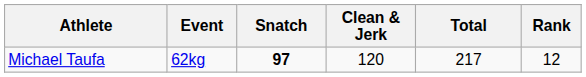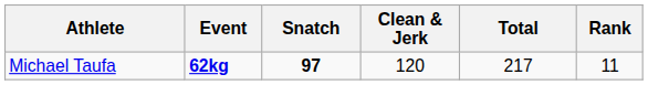Michael Taufa | Event: normal -> bold
Michael Taufa | Rank: 12 -> 11
